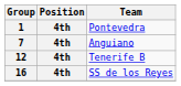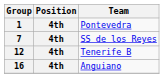7 | Team: Anguiano -> SS de los Reyes
16 | Team: SS de los Reyes -> Anguiano
